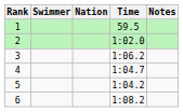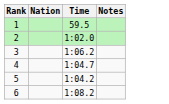- column: Swimmer
